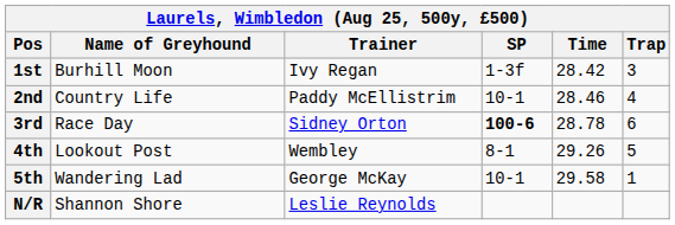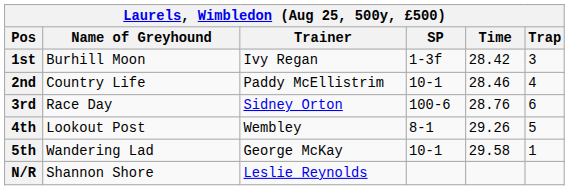3rd | SP: bold -> normal
3rd | Time: 28.78 -> 28.76
